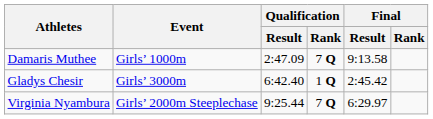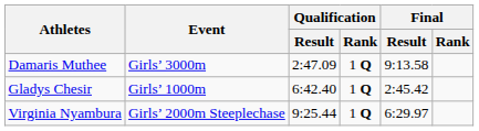Damaris Muthee | Event: Girls’ 1000m -> Girls’ 3000m
Damaris Muthee | Qualification / Rank: 7 Q -> 1 Q
Gladys Chesir | Event: Girls’ 3000m -> Girls’ 1000m
Virginia Nyambura | Qualification / Rank: 7 Q -> 1 Q
